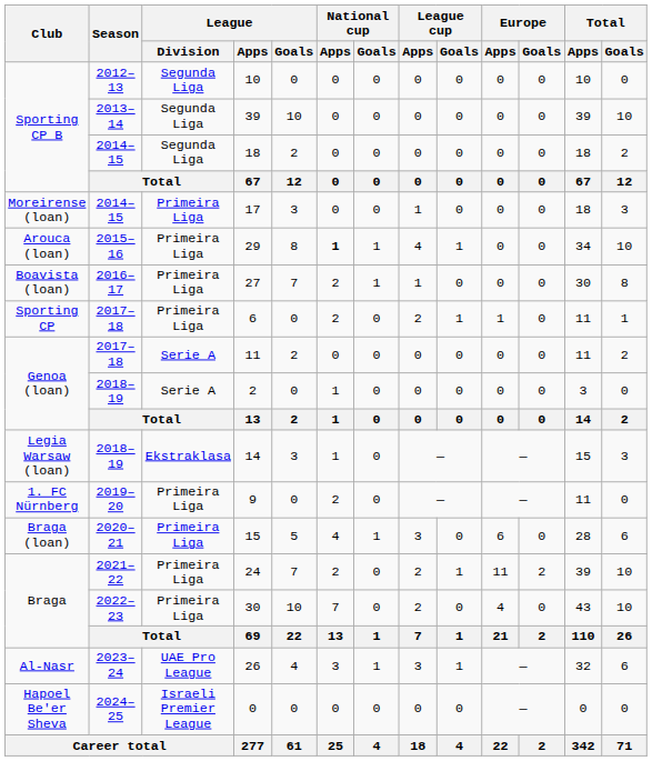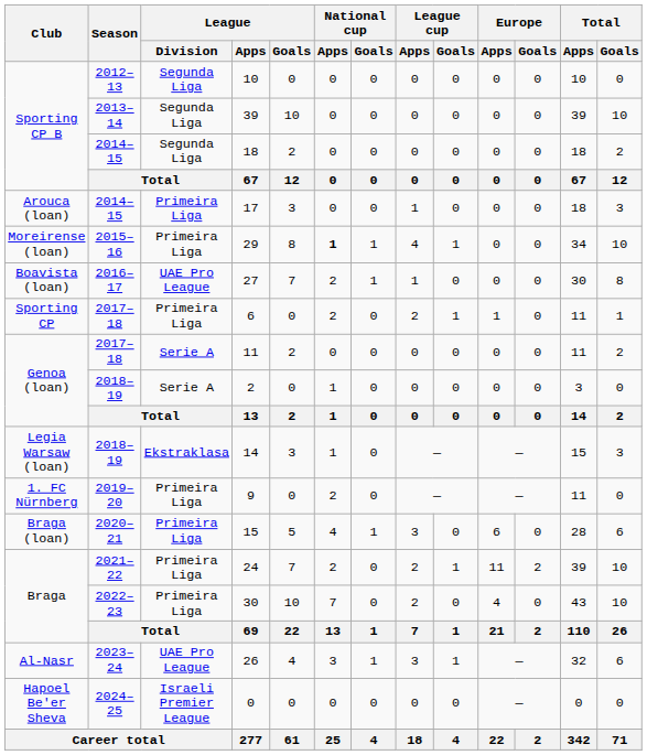17 | Club: Moreirense (loan) -> Arouca (loan)
29 | Club: Arouca (loan) -> Moreirense (loan)
27 | League / Division: Primeira Liga -> UAE Pro League
